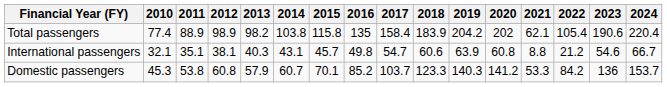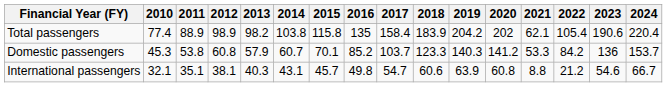rows swapped: Domestic passengers <-> International passengers
